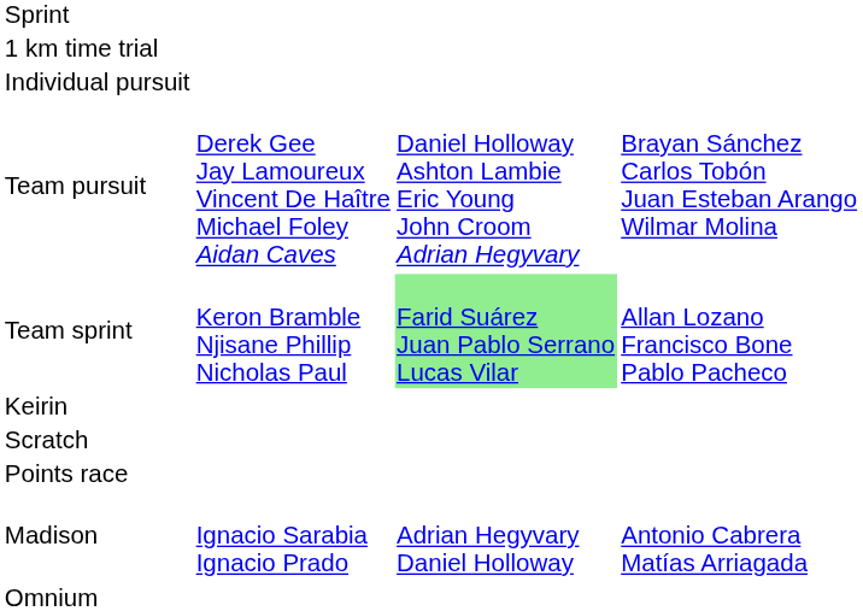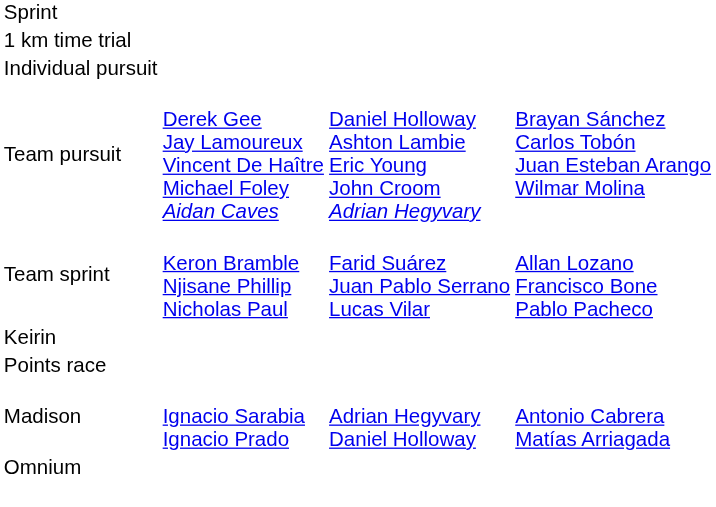Team sprint | column 3: lightgreen background -> no background
- row: Scratch
